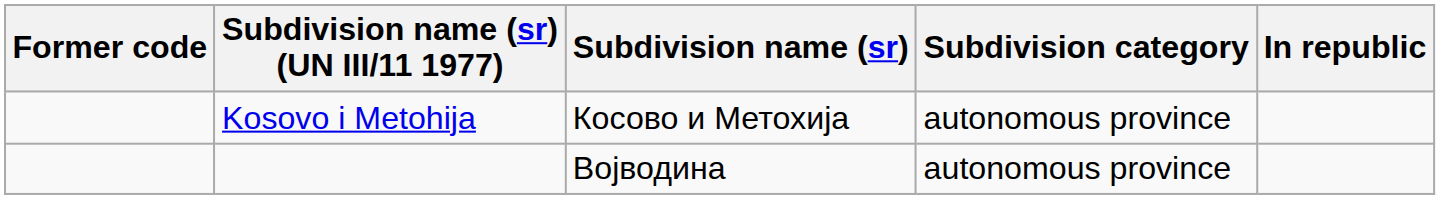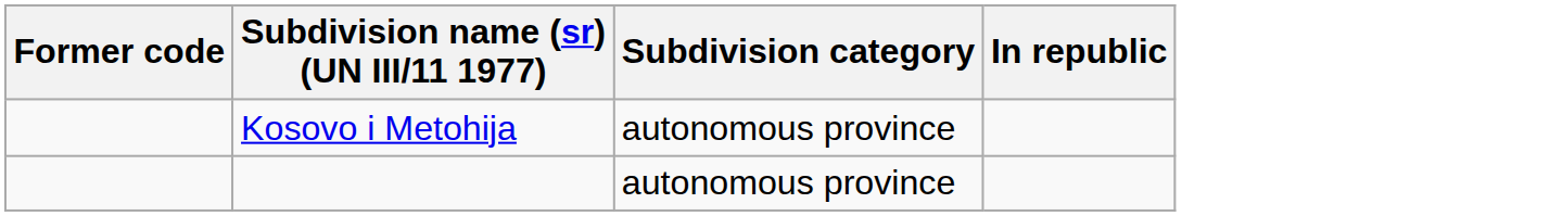- column: Subdivision name (sr) | Косово и Метохиja | Војводина
